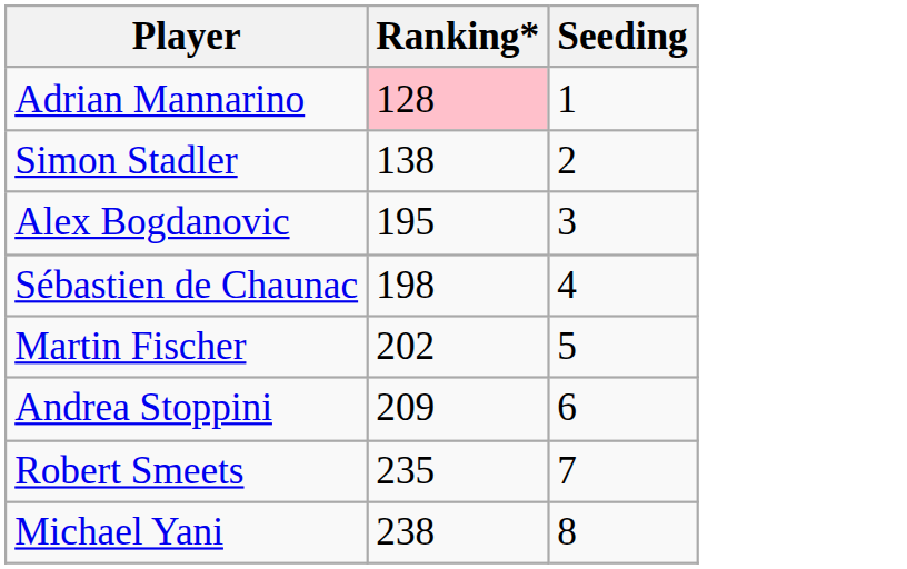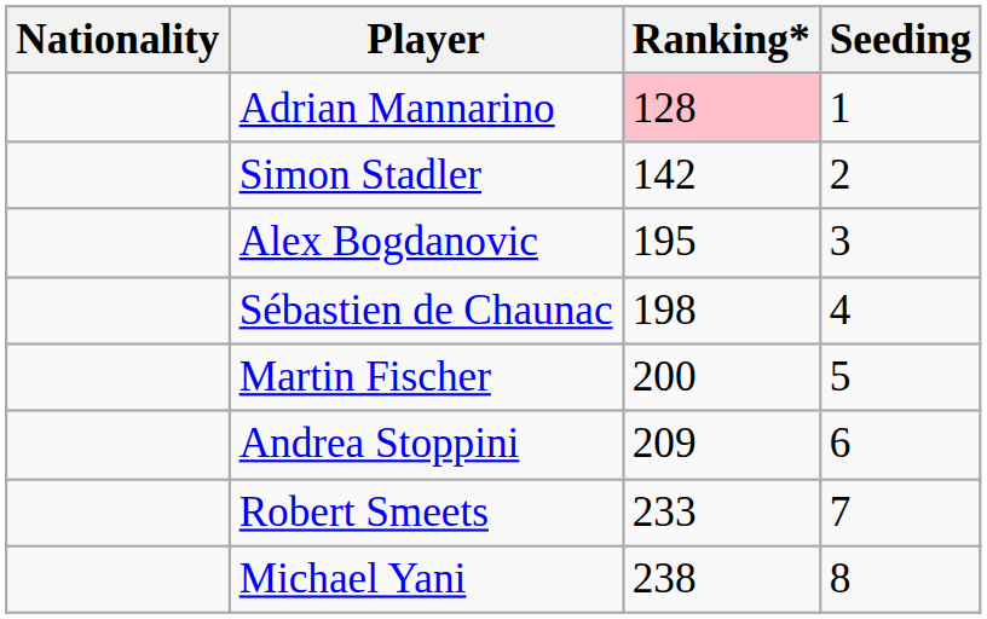+ column: Nationality
Simon Stadler | Ranking*: 138 -> 142
Martin Fischer | Ranking*: 202 -> 200
Robert Smeets | Ranking*: 235 -> 233
